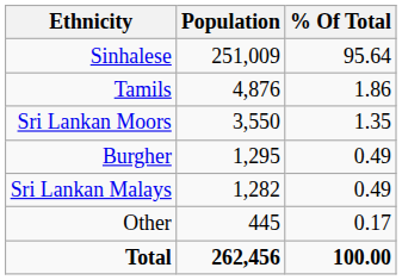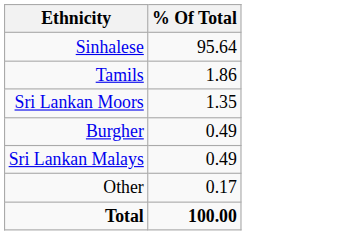- column: Population | 251,009 | 4,876 | 3,550 | 1,295 | 1,282 | 445 | 262,456
